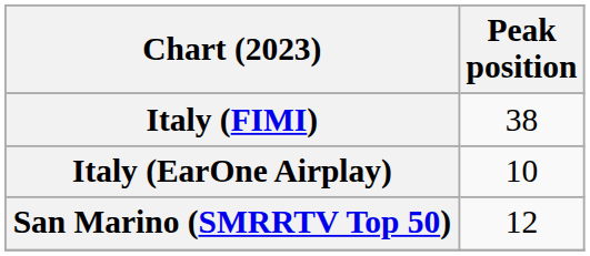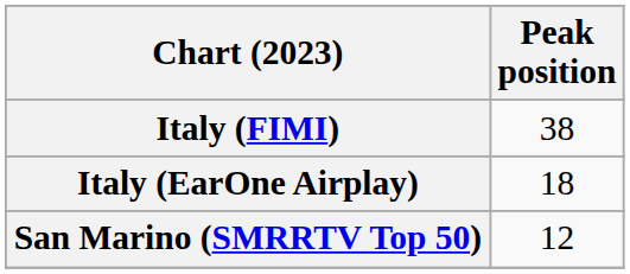Italy (EarOne Airplay) | Peak position: 10 -> 18
